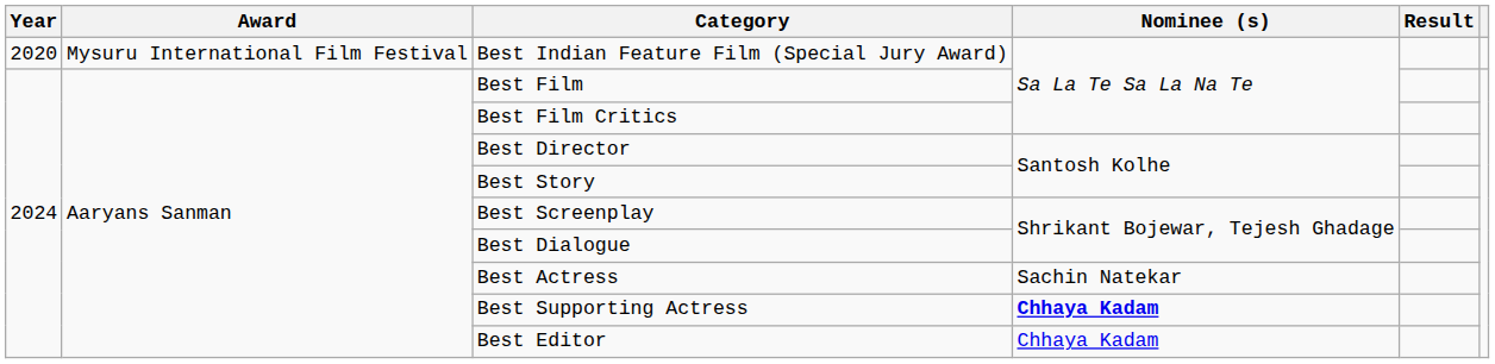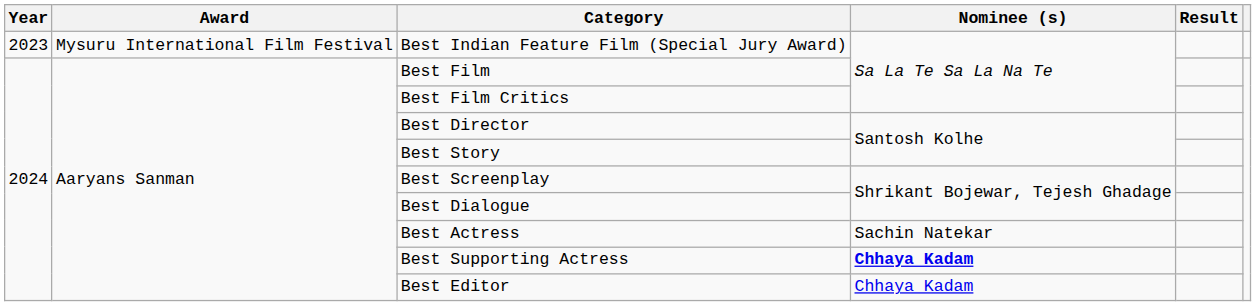Best Indian Feature Film (Special Jury Award) | Year: 2020 -> 2023
